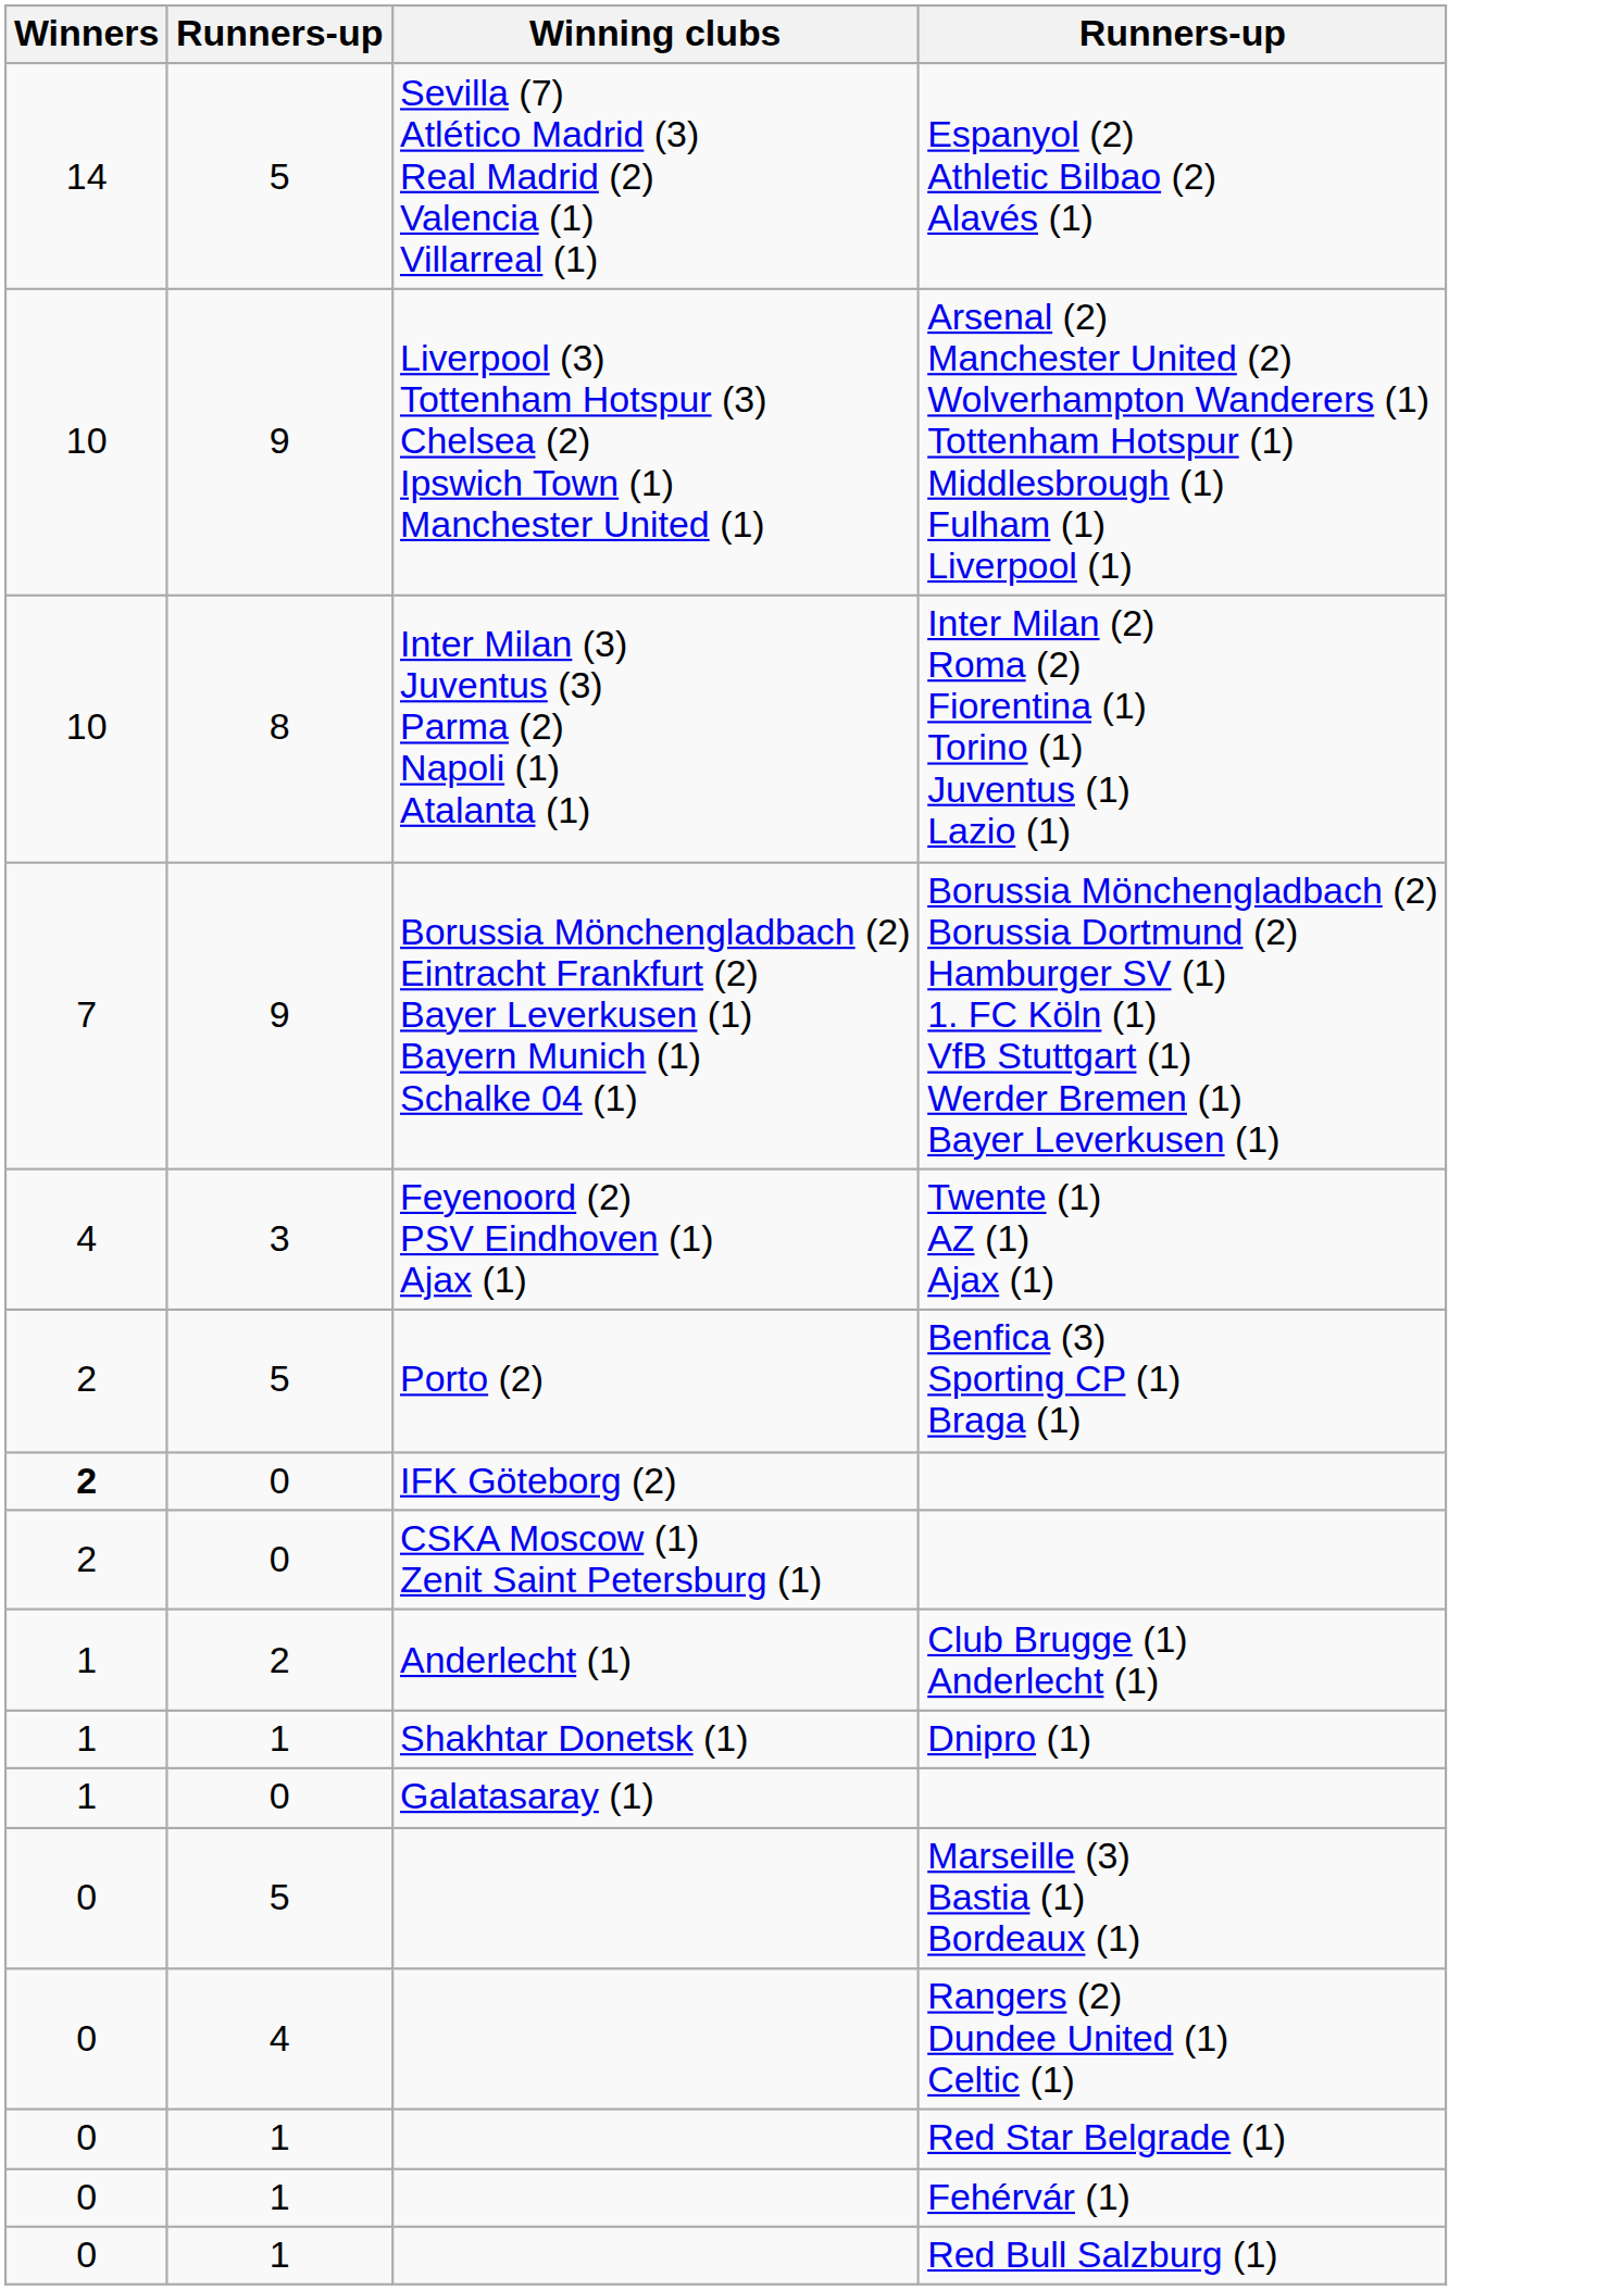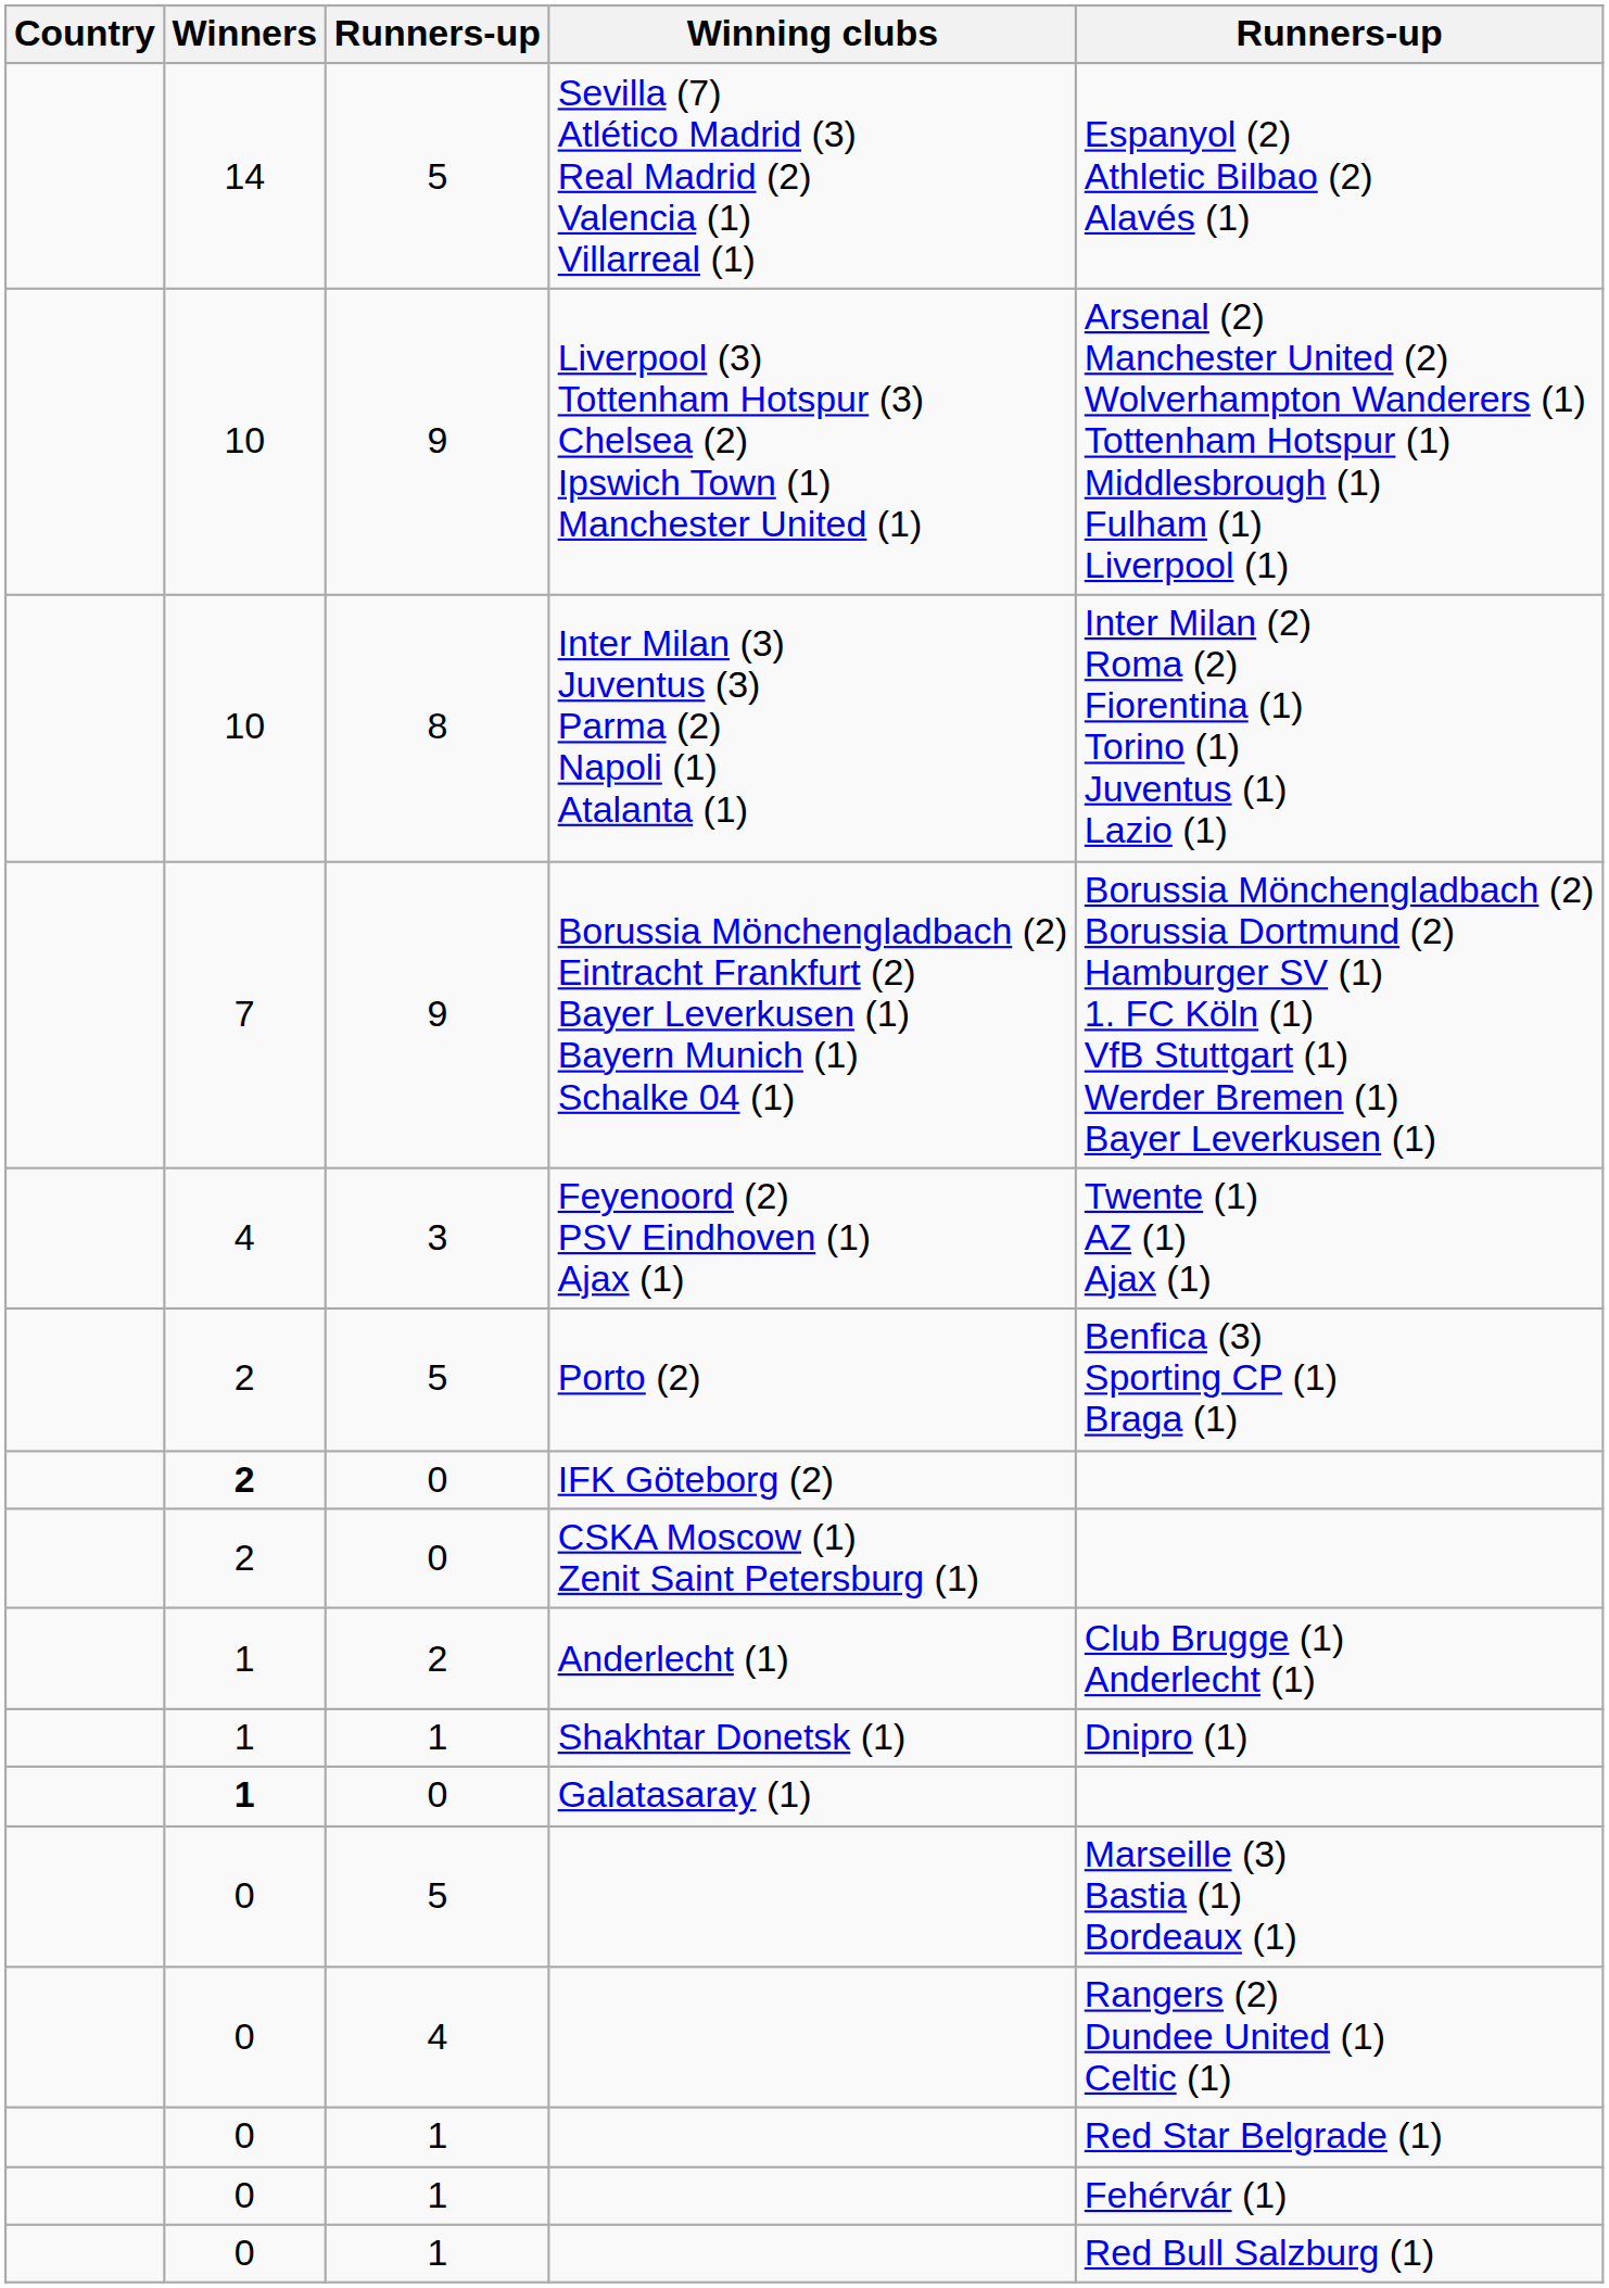+ column: Country
Galatasaray (1) | Winners: normal -> bold
